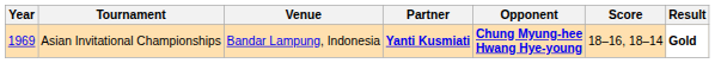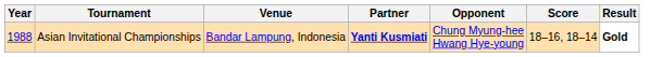Asian Invitational Championships | Year: 1969 -> 1988
Asian Invitational Championships | Opponent: bold -> normal
